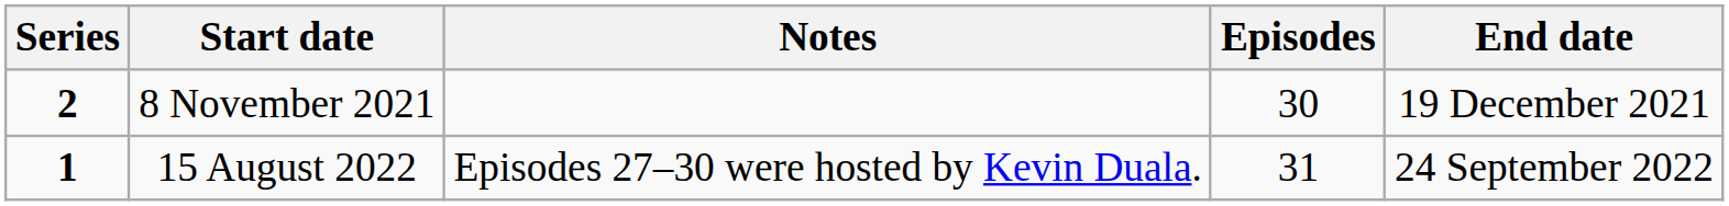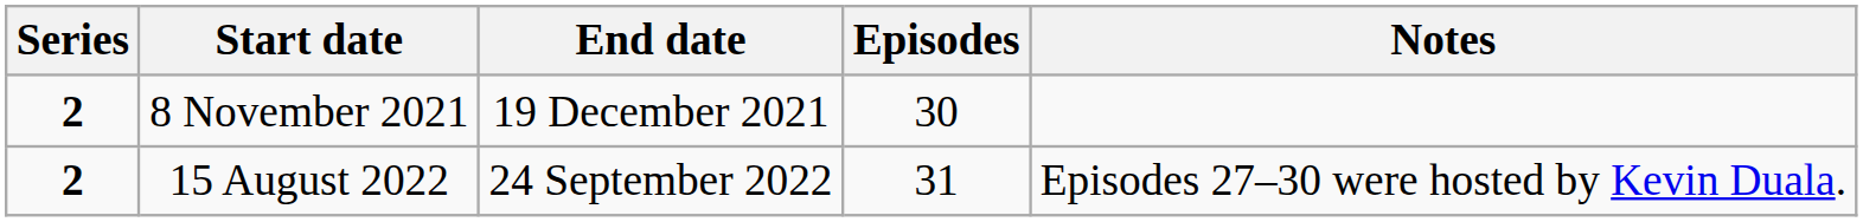columns swapped: End date <-> Notes
15 August 2022 | Series: 1 -> 2
